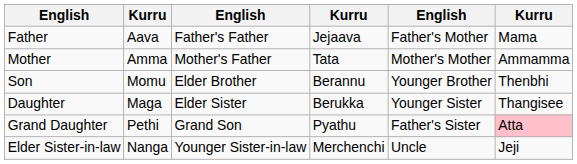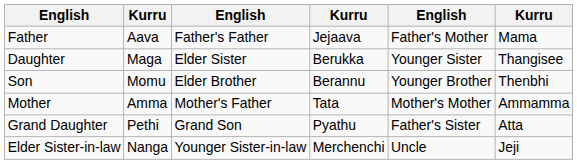rows swapped: Mother <-> Daughter
Grand Daughter | column 6: pink background -> no background
